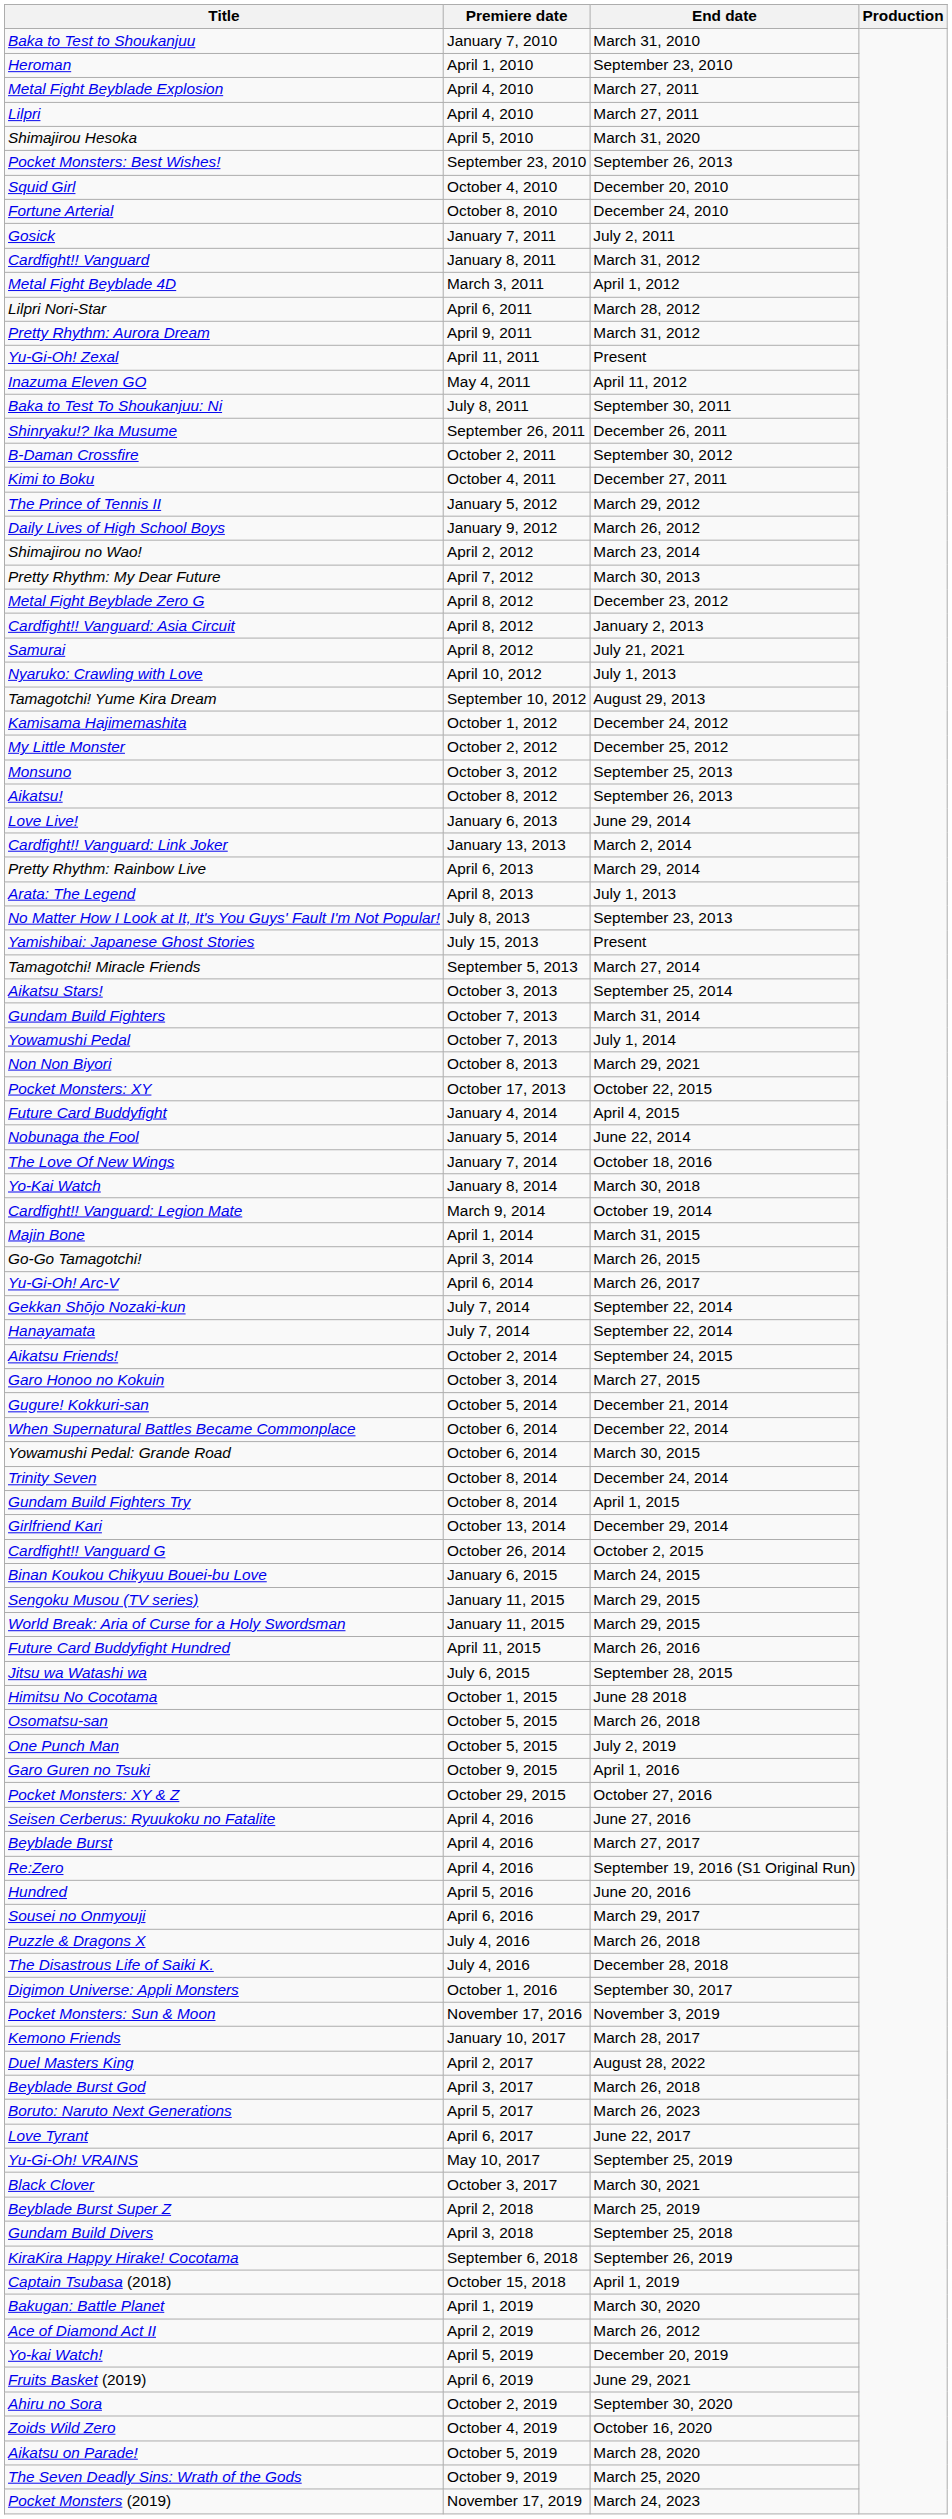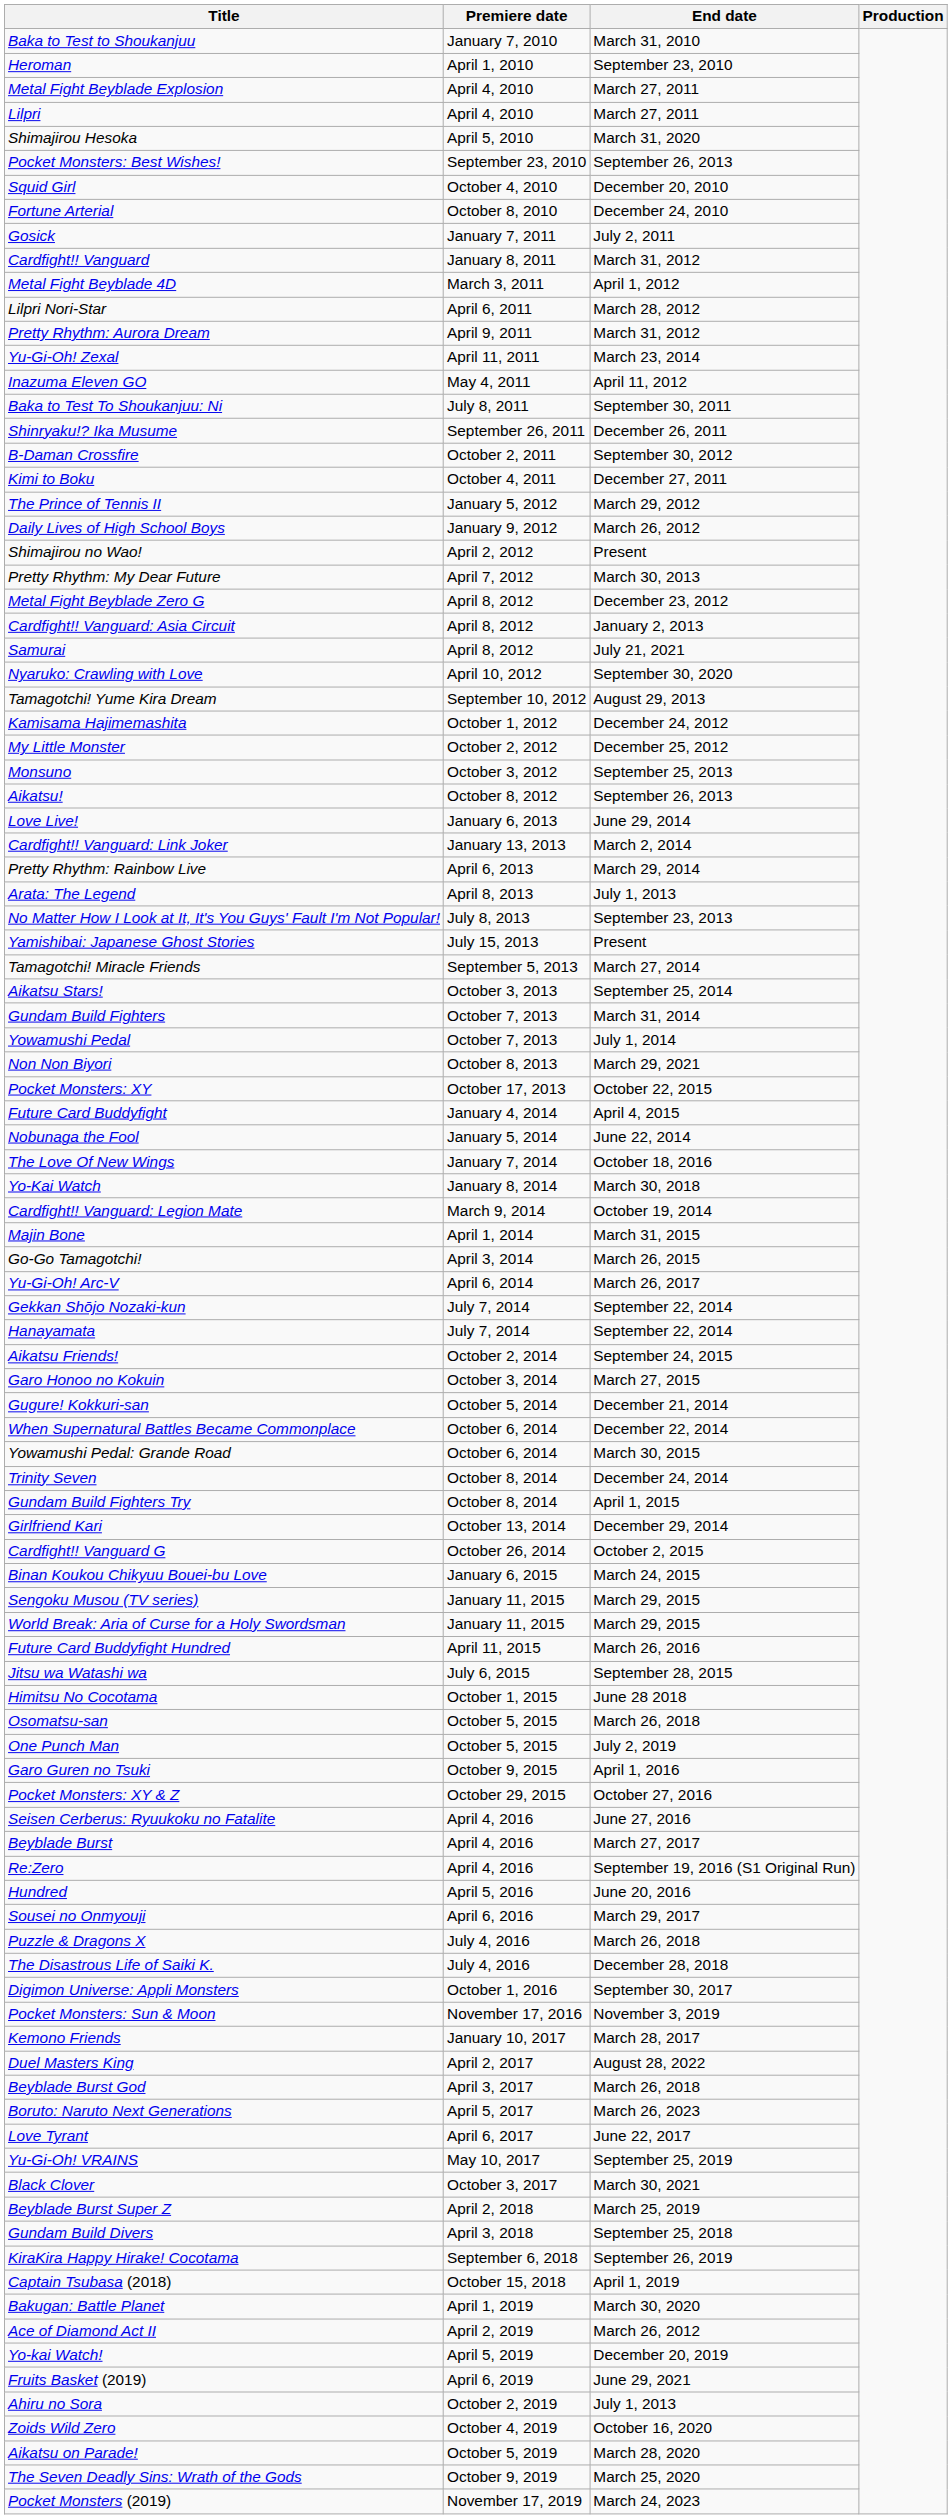Yu-Gi-Oh! Zexal | End date: Present -> March 23, 2014
Shimajirou no Wao! | End date: March 23, 2014 -> Present
Nyaruko: Crawling with Love | End date: July 1, 2013 -> September 30, 2020
Ahiru no Sora | End date: September 30, 2020 -> July 1, 2013
